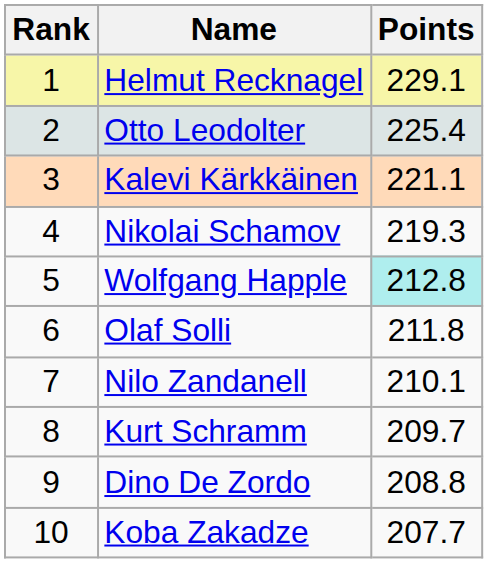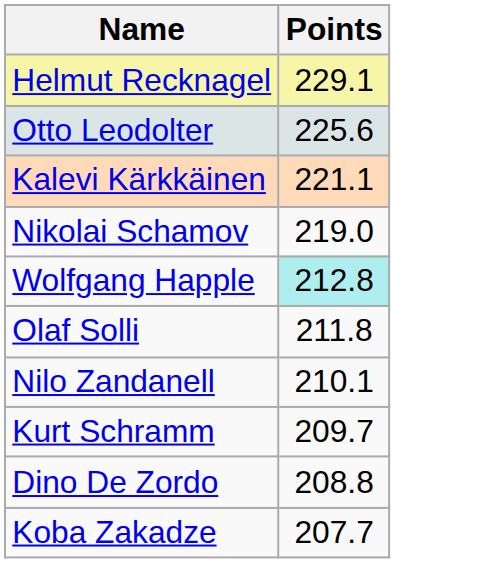- column: Rank | 1 | 2 | 3 | 4 | 5 | 6 | 7 | 8 | 9 | 10
Otto Leodolter | Points: 225.4 -> 225.6
Nikolai Schamov | Points: 219.3 -> 219.0
